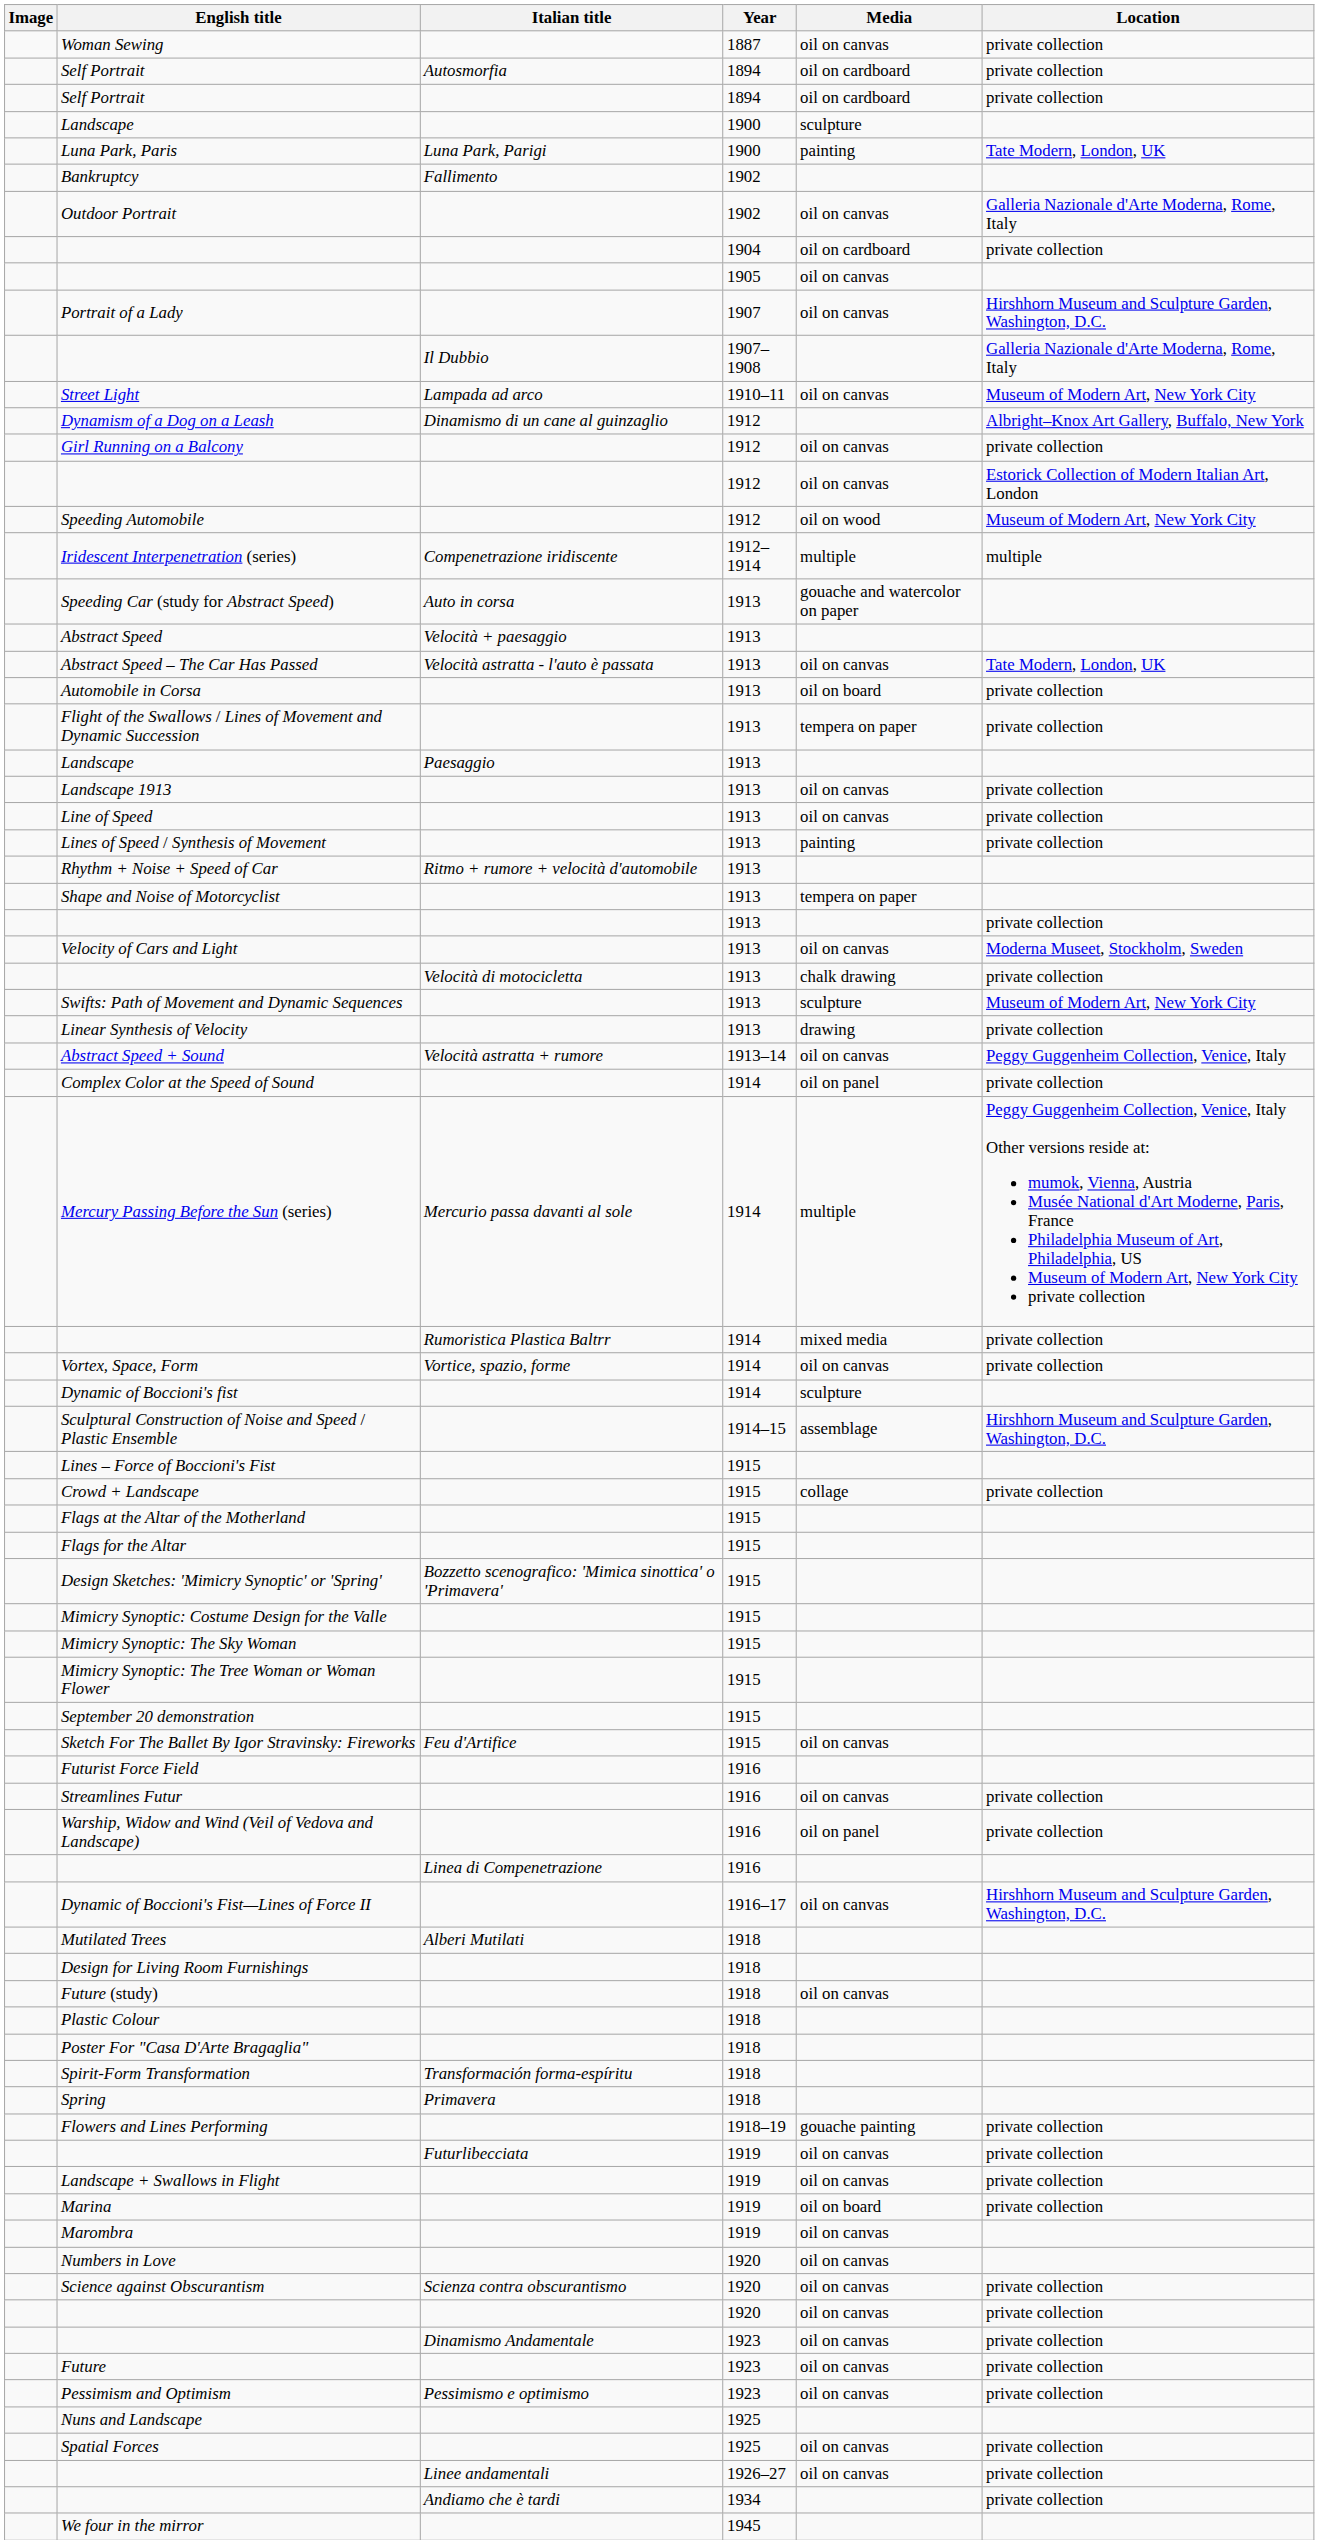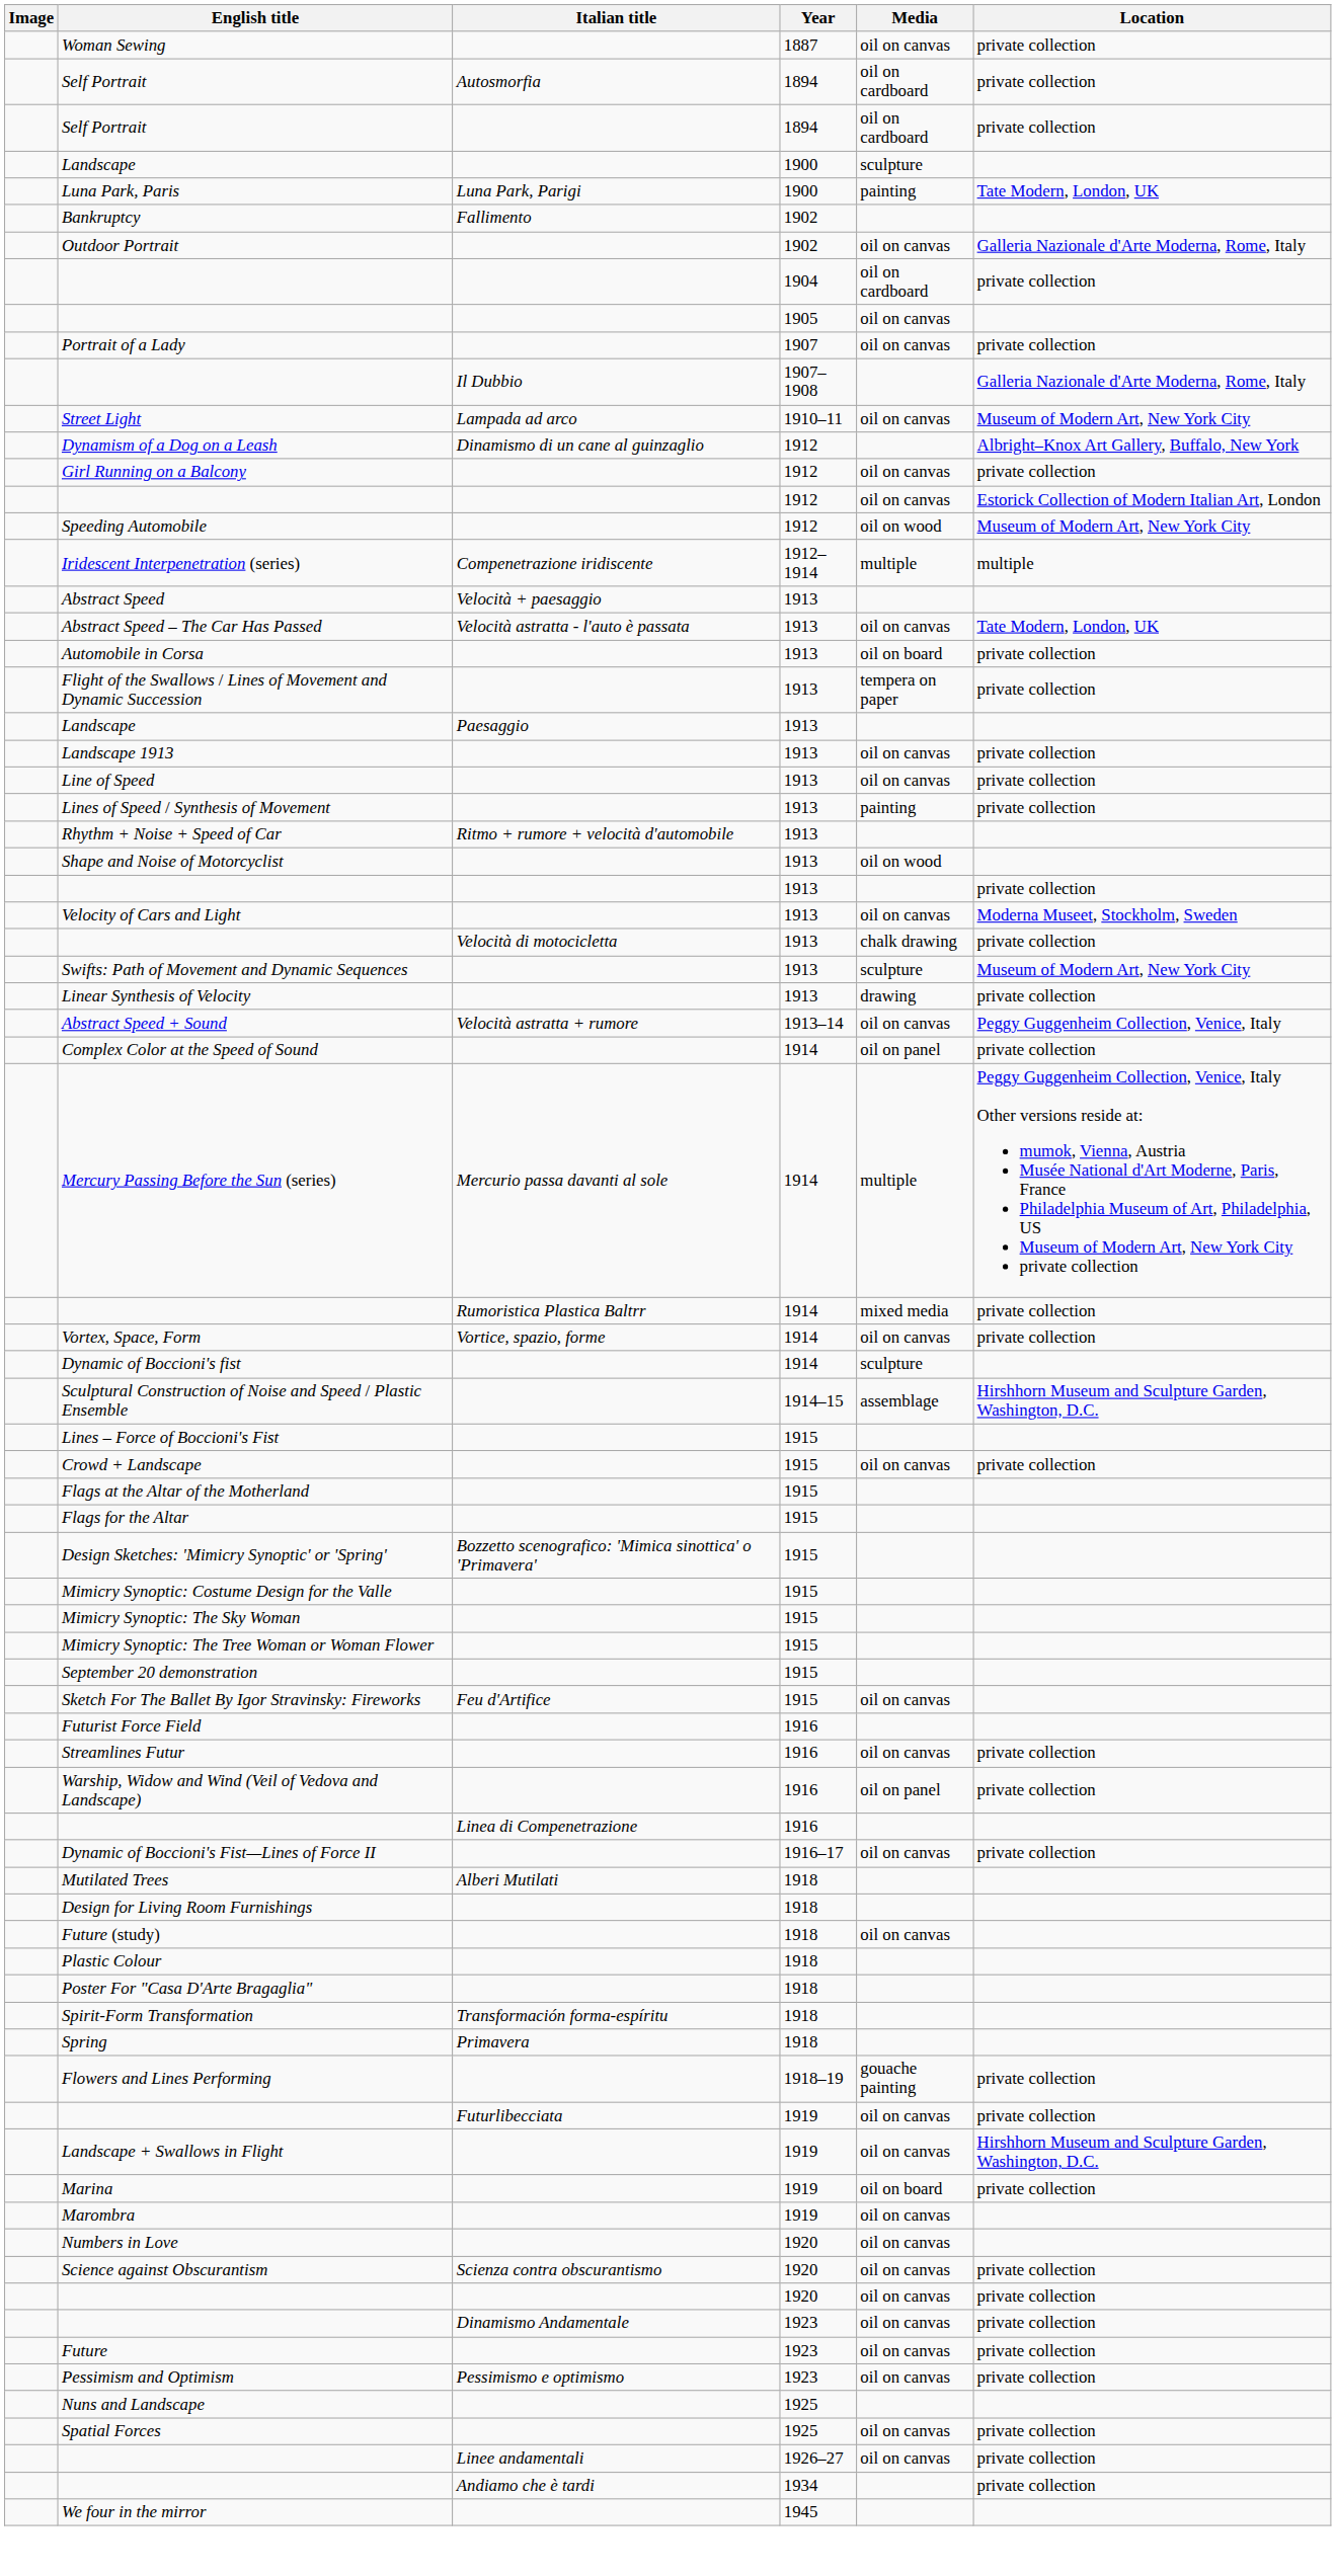Portrait of a Lady | Location: Hirshhorn Museum and Sculpture Garden, Washington, D.C. -> private collection
- row: Speeding Car (study for Abstract Speed) | Auto in corsa | 1913 | gouache and watercolor on paper
Shape and Noise of Motorcyclist | Media: tempera on paper -> oil on wood
Crowd + Landscape | Media: collage -> oil on canvas
Dynamic of Boccioni's Fist—Lines of Force II | Location: Hirshhorn Museum and Sculpture Garden, Washington, D.C. -> private collection
Landscape + Swallows in Flight | Location: private collection -> Hirshhorn Museum and Sculpture Garden, Washington, D.C.
